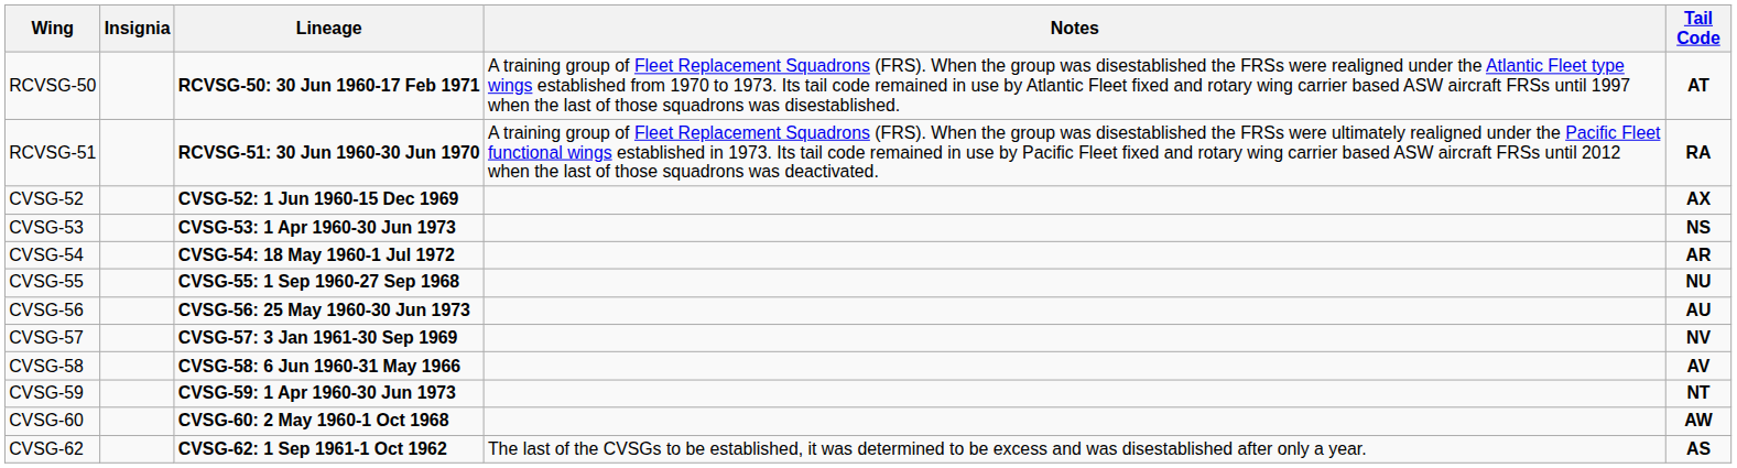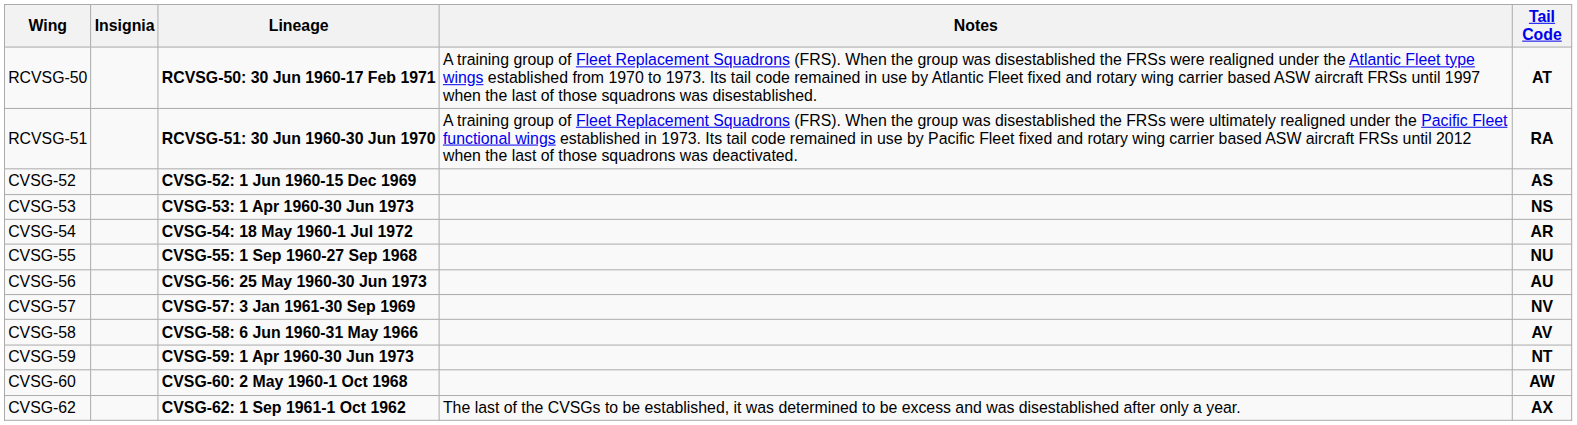CVSG-52 | Tail Code: AX -> AS
CVSG-62 | Tail Code: AS -> AX
